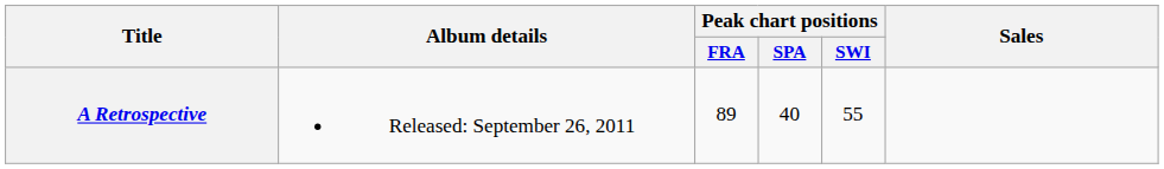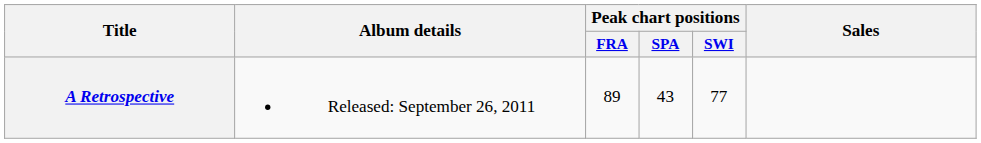A Retrospective | Peak chart positions / SPA: 40 -> 43
A Retrospective | Peak chart positions / SWI: 55 -> 77
